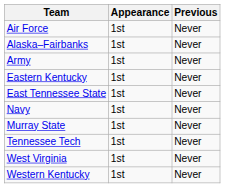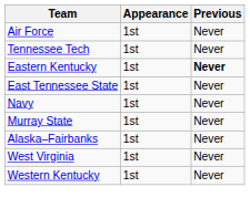rows swapped: Alaska–Fairbanks <-> Tennessee Tech
- row: Army | 1st | Never
Eastern Kentucky | Previous: normal -> bold
